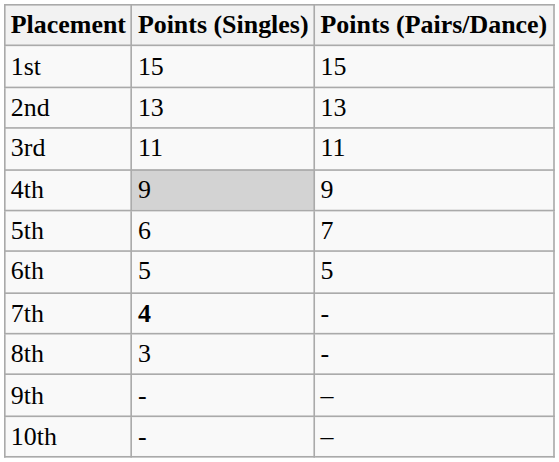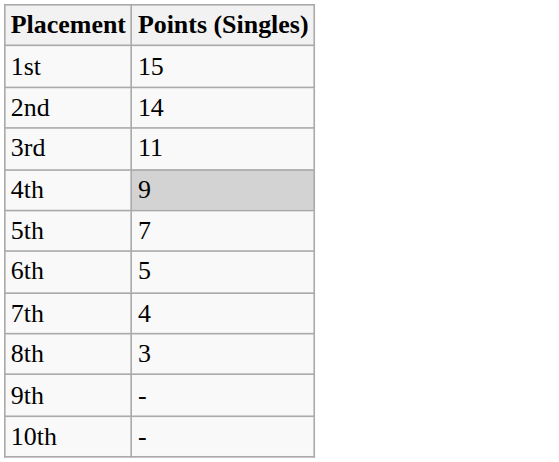- column: Points (Pairs/Dance) | 15 | 13 | 11 | 9 | 7 | 5 | - | - | – | –
2nd | Points (Singles): 13 -> 14
5th | Points (Singles): 6 -> 7
7th | Points (Singles): bold -> normal
